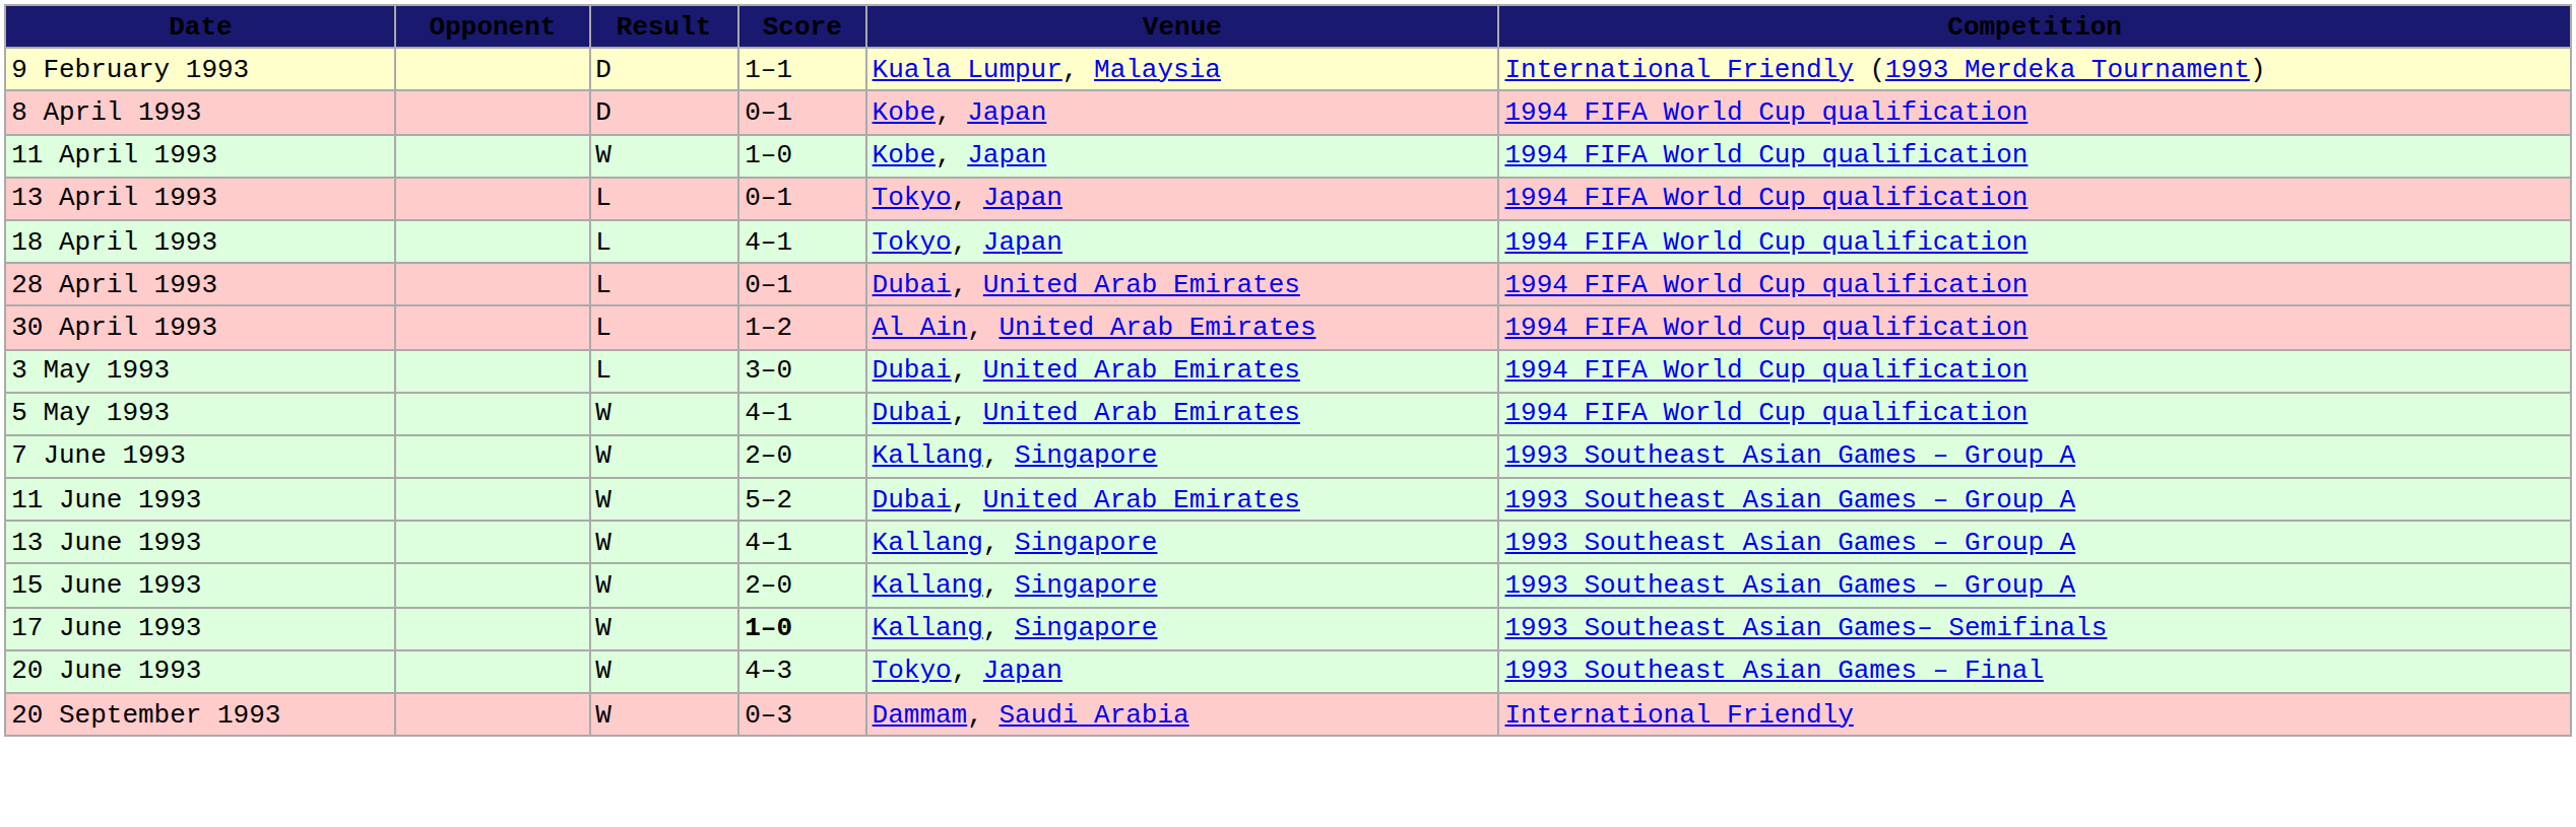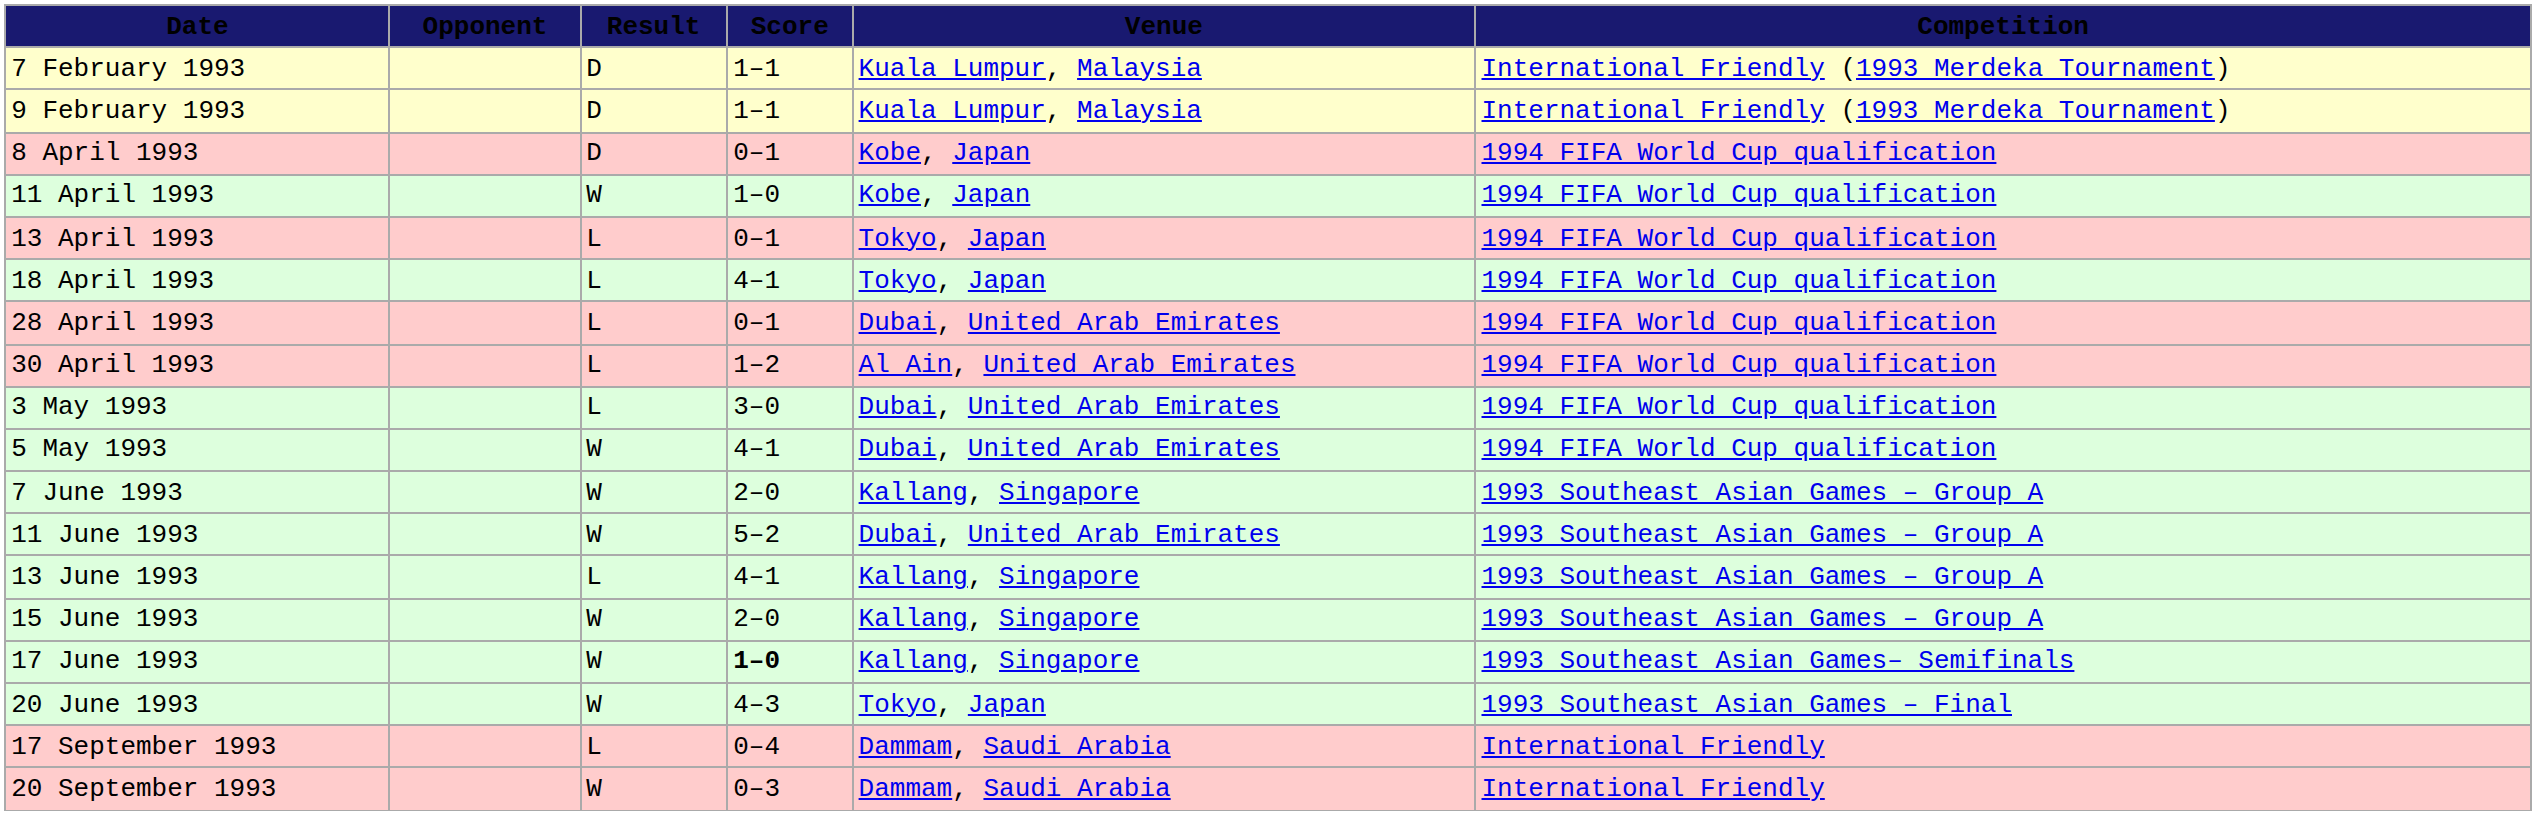+ row: 7 February 1993 | D | 1–1 | Kuala Lumpur, Malaysia | International Friendly (1993 Merdeka Tournament)
13 June 1993 | Result: W -> L
+ row: 17 September 1993 | L | 0–4 | Dammam, Saudi Arabia | International Friendly
